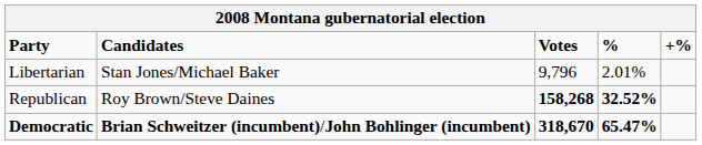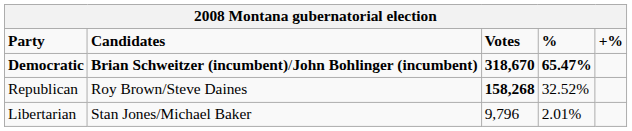rows swapped: Democratic <-> Libertarian
Republican | %: bold -> normal
